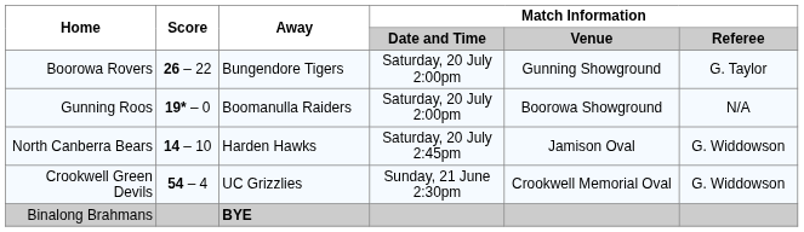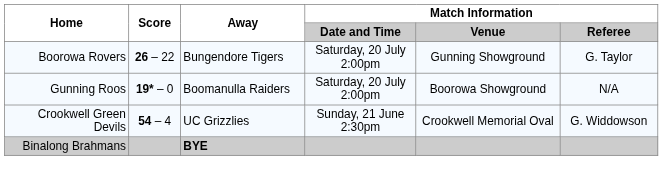- row: North Canberra Bears | 14 – 10 | Harden Hawks | Saturday, 20 July 2:45pm | Jamison Oval | G. Widdowson
